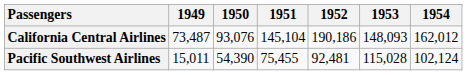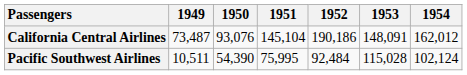California Central Airlines | 1953: 148,093 -> 148,091
Pacific Southwest Airlines | 1949: 15,011 -> 10,511
Pacific Southwest Airlines | 1951: 75,455 -> 75,995
Pacific Southwest Airlines | 1952: 92,481 -> 92,484
